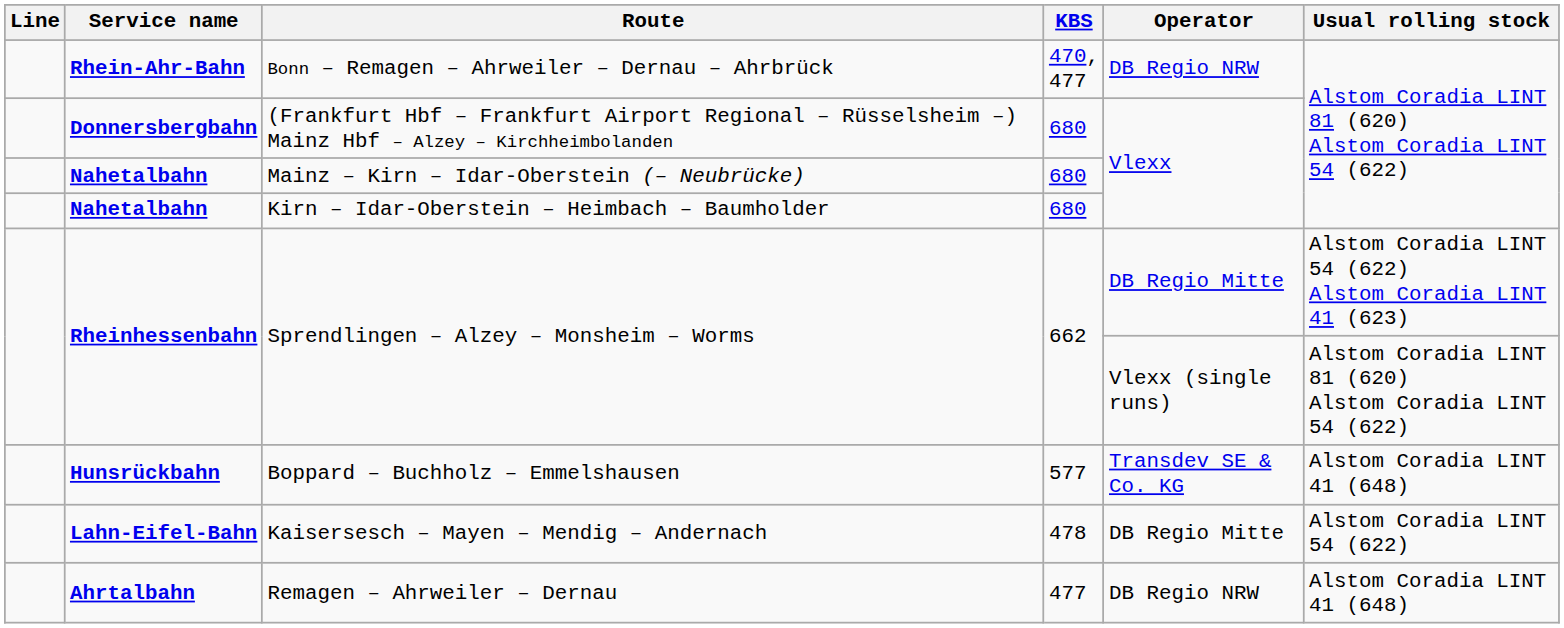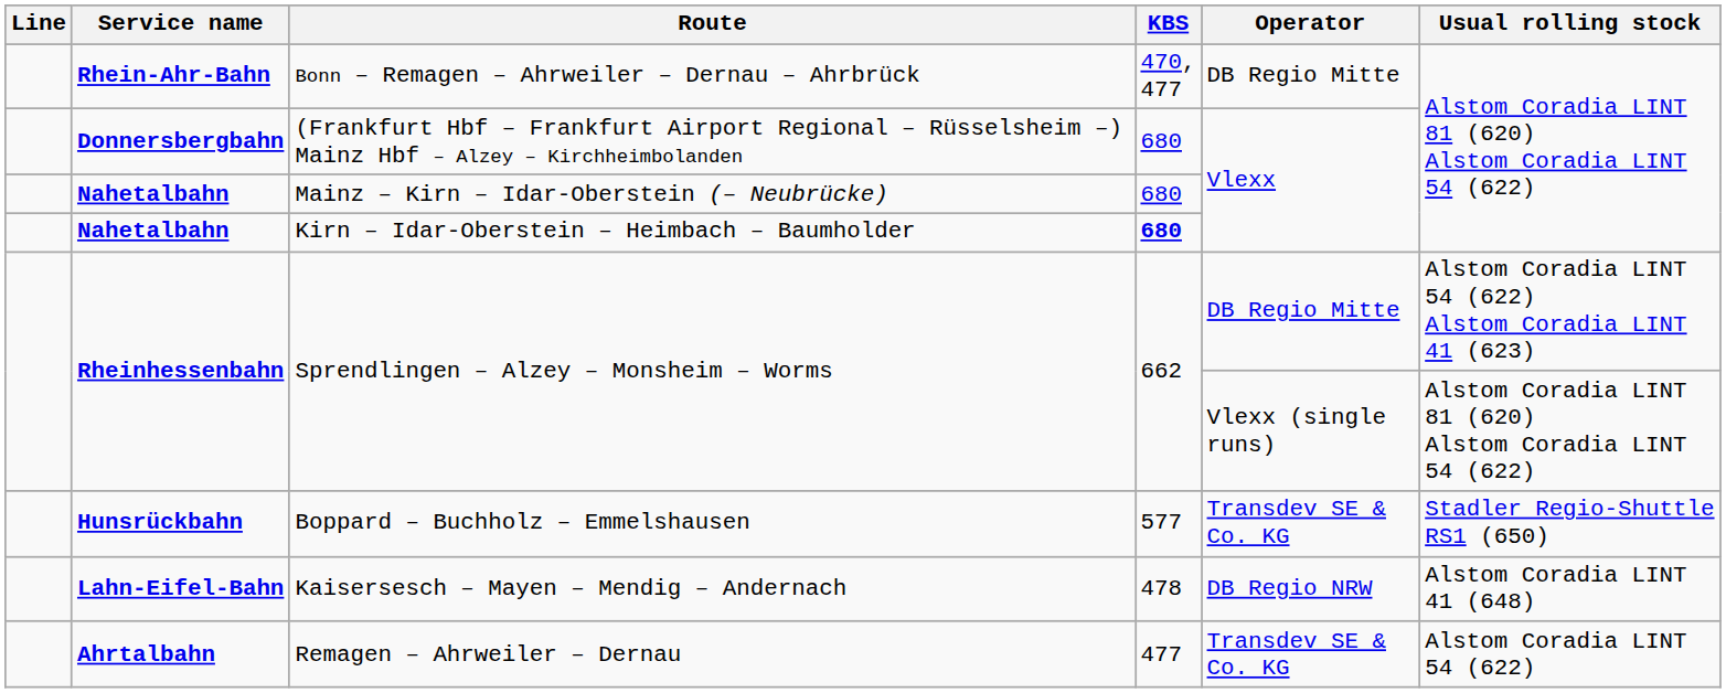Bonn – Remagen – Ahrweiler – Dernau – Ahrbrück | Operator: DB Regio NRW -> DB Regio Mitte
Kirn – Idar-Oberstein – Heimbach – Baumholder | KBS: normal -> bold
Boppard – Buchholz – Emmelshausen | Usual rolling stock: Alstom Coradia LINT 41 (648) -> Stadler Regio-Shuttle RS1 (650)
Kaisersesch – Mayen – Mendig – Andernach | Operator: DB Regio Mitte -> DB Regio NRW
Kaisersesch – Mayen – Mendig – Andernach | Usual rolling stock: Alstom Coradia LINT 54 (622) -> Alstom Coradia LINT 41 (648)
Remagen – Ahrweiler – Dernau | Operator: DB Regio NRW -> Transdev SE & Co. KG
Remagen – Ahrweiler – Dernau | Usual rolling stock: Alstom Coradia LINT 41 (648) -> Alstom Coradia LINT 54 (622)
